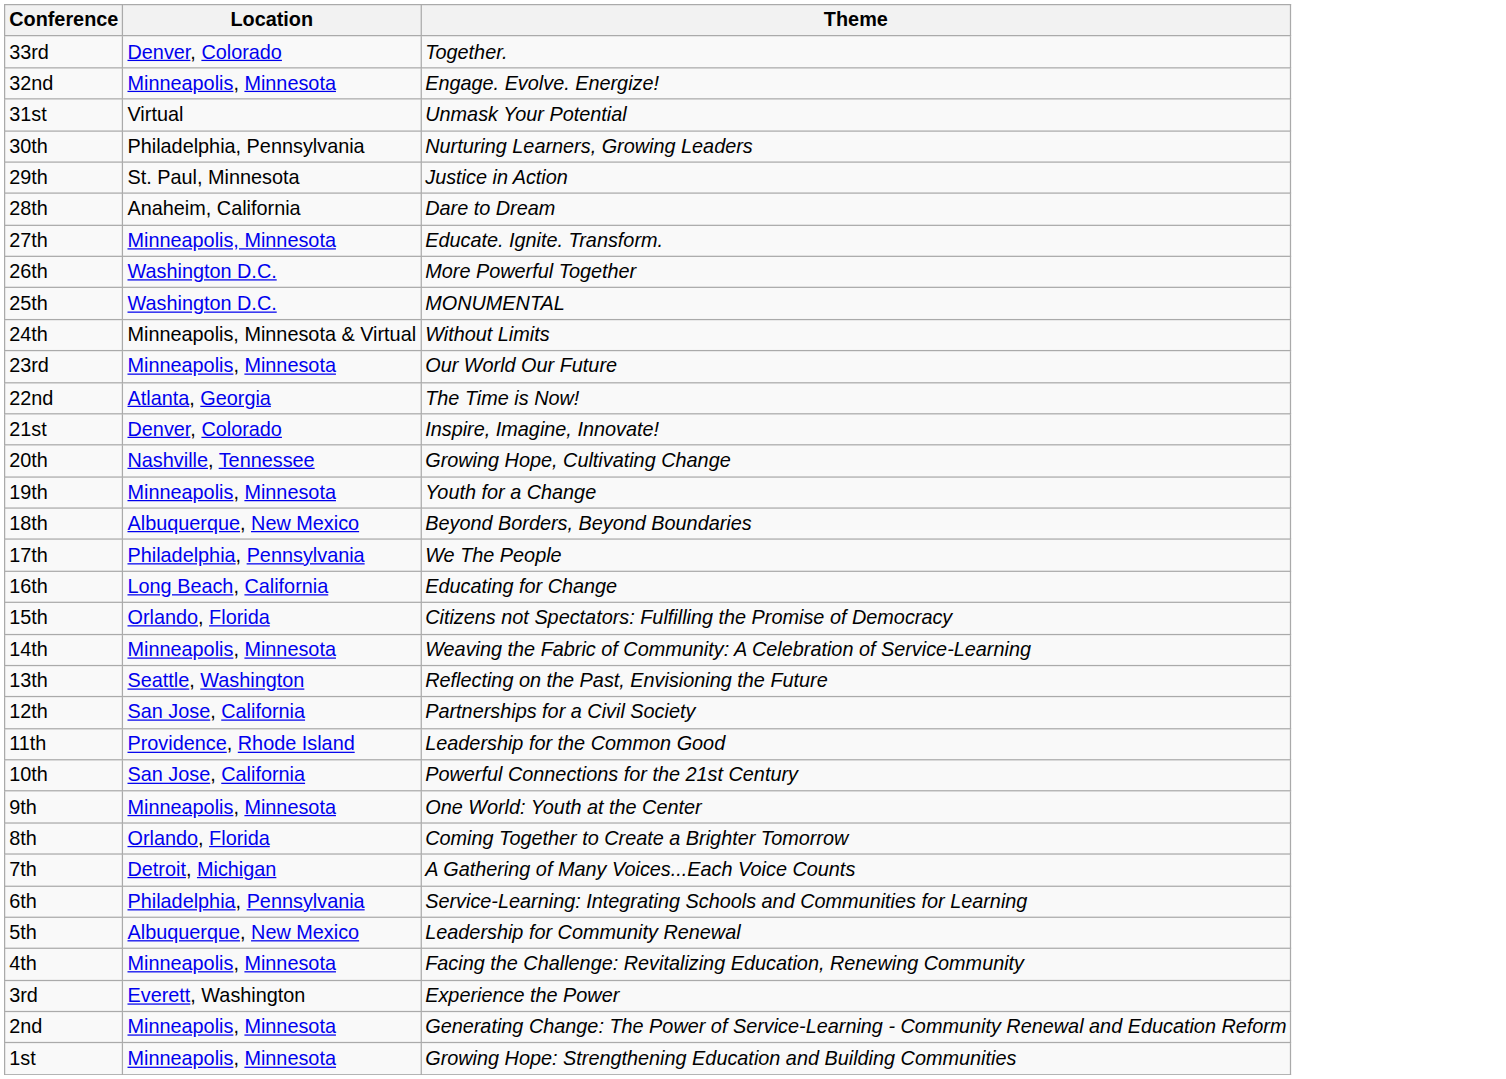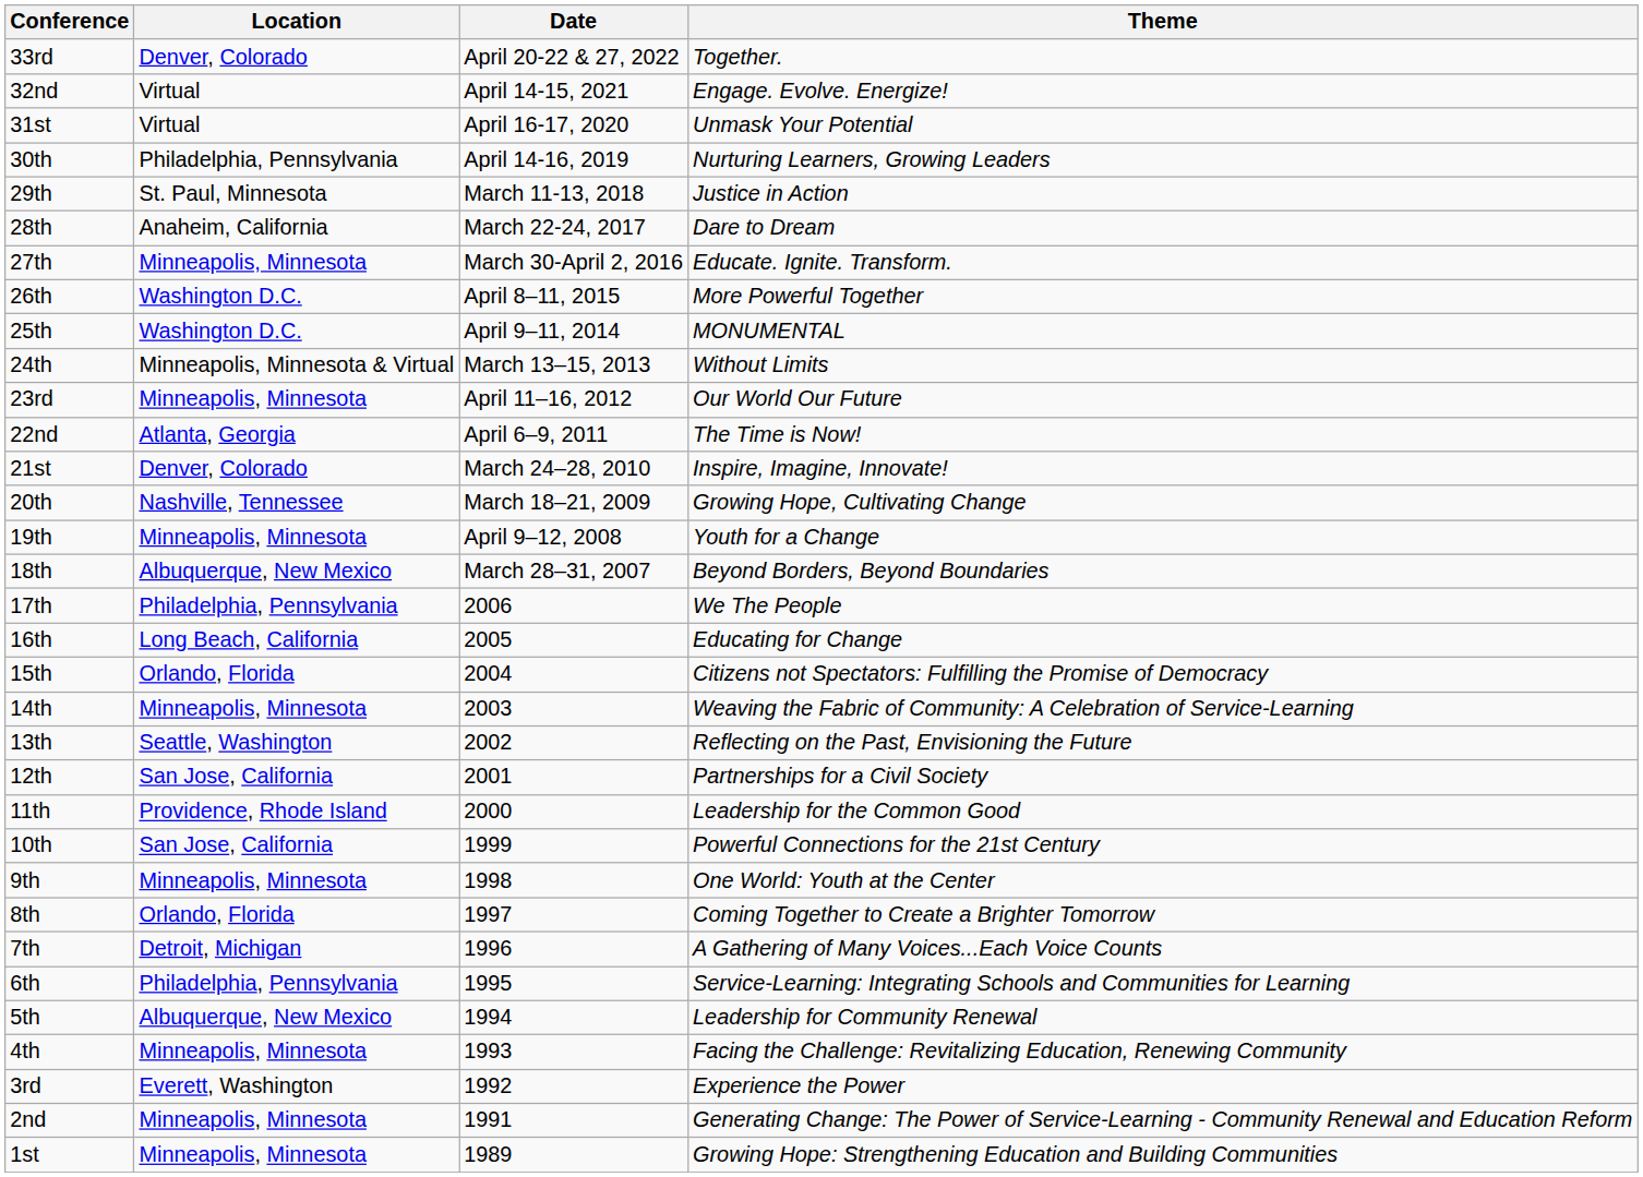+ column: Date | April 20-22 & 27, 2022 | April 14-15, 2021 | April 16-17, 2020 | April 14-16, 2019 | March 11-13, 2018 | March 22-24, 2017 | March 30-April 2, 2016 | April 8–11, 2015 | April 9–11, 2014 | March 13–15, 2013 | April 11–16, 2012 | April 6–9, 2011 | March 24–28, 2010 | March 18–21, 2009 | April 9–12, 2008 | March 28–31, 2007 | 2006 | 2005 | 2004 | 2003 | 2002 | 2001 | 2000 | 1999 | 1998 | 1997 | 1996 | 1995 | 1994 | 1993 | 1992 | 1991 | 1989
32nd | Location: Minneapolis, Minnesota -> Virtual
